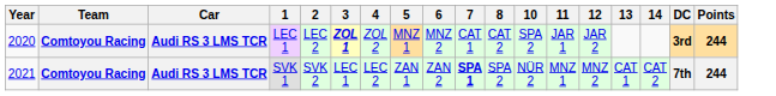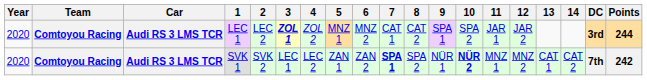+ column: 9 | SPA 1 | NÜR 1
SVK 1 | Year: 2021 -> 2020
SVK 1 | 10: normal -> bold
SVK 1 | Points: 244 -> 242
